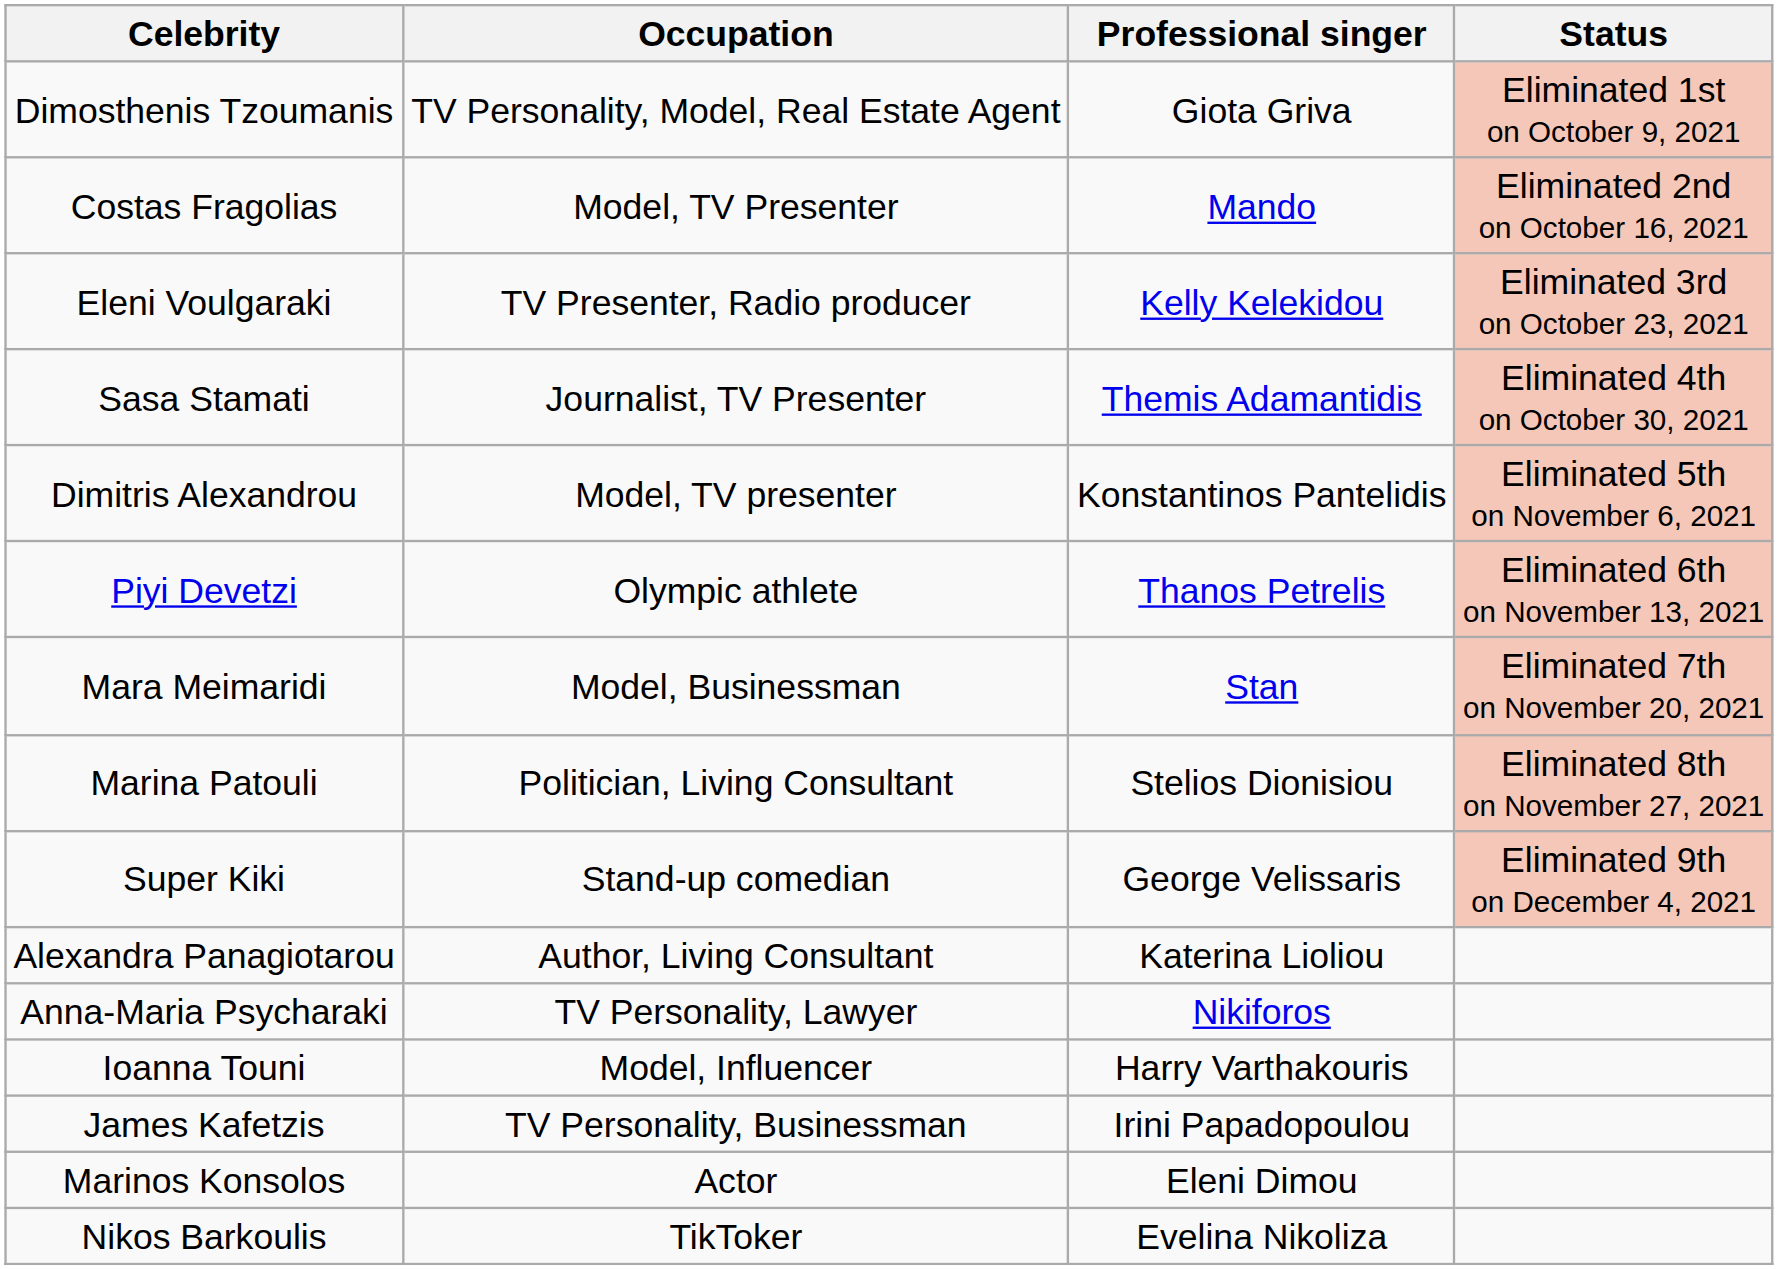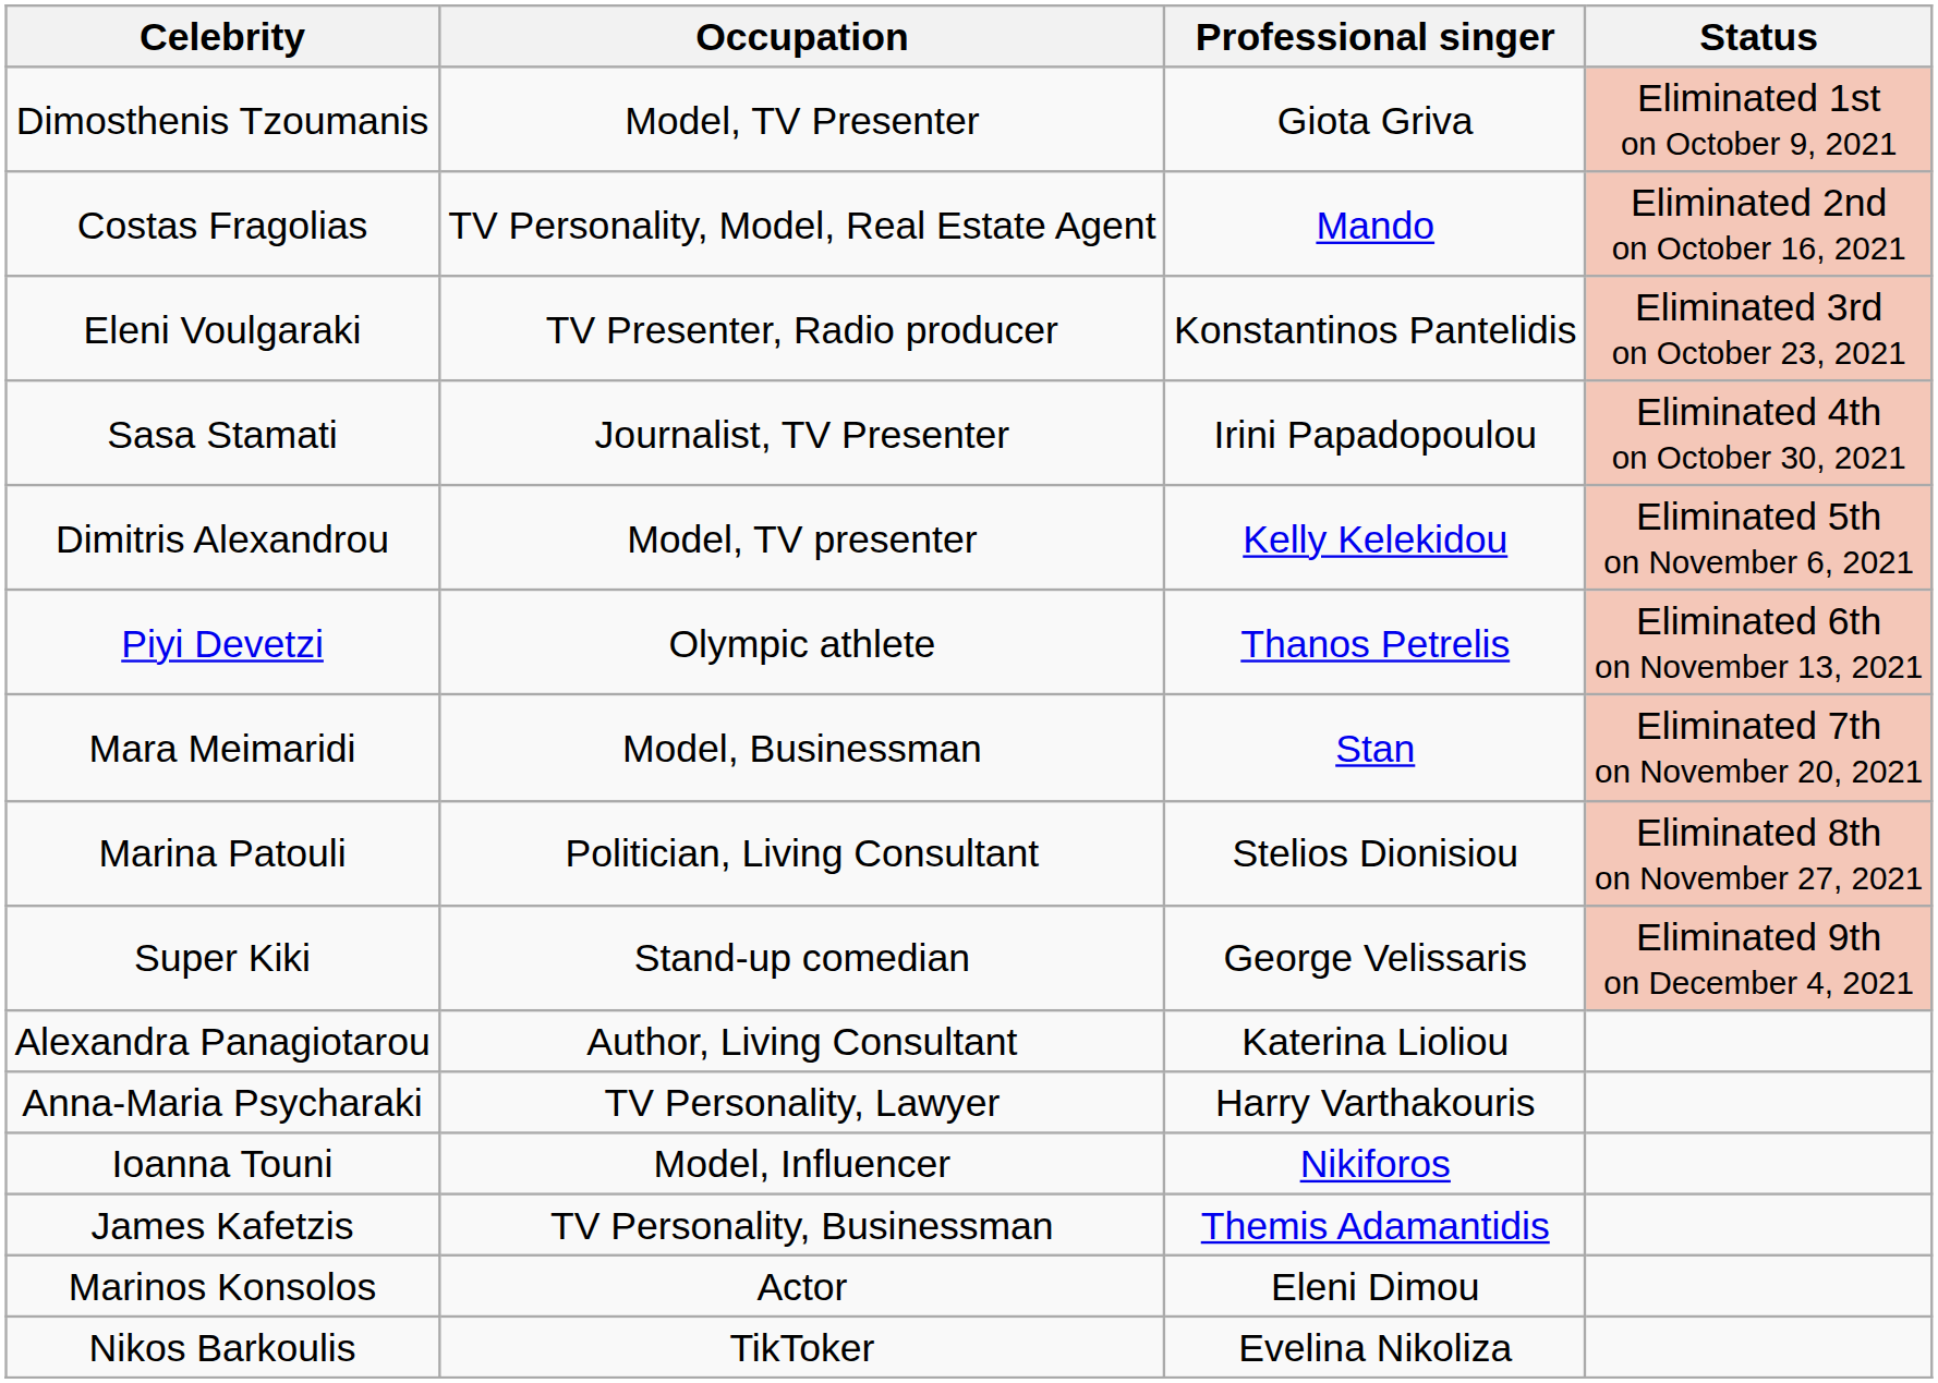Dimosthenis Tzoumanis | Occupation: TV Personality, Model, Real Estate Agent -> Model, TV Presenter
Costas Fragolias | Occupation: Model, TV Presenter -> TV Personality, Model, Real Estate Agent
Eleni Voulgaraki | Professional singer: Kelly Kelekidou -> Konstantinos Pantelidis
Sasa Stamati | Professional singer: Themis Adamantidis -> Irini Papadopoulou
Dimitris Alexandrou | Professional singer: Konstantinos Pantelidis -> Kelly Kelekidou
Anna-Maria Psycharaki | Professional singer: Nikiforos -> Harry Varthakouris
Ioanna Touni | Professional singer: Harry Varthakouris -> Nikiforos
James Kafetzis | Professional singer: Irini Papadopoulou -> Themis Adamantidis
